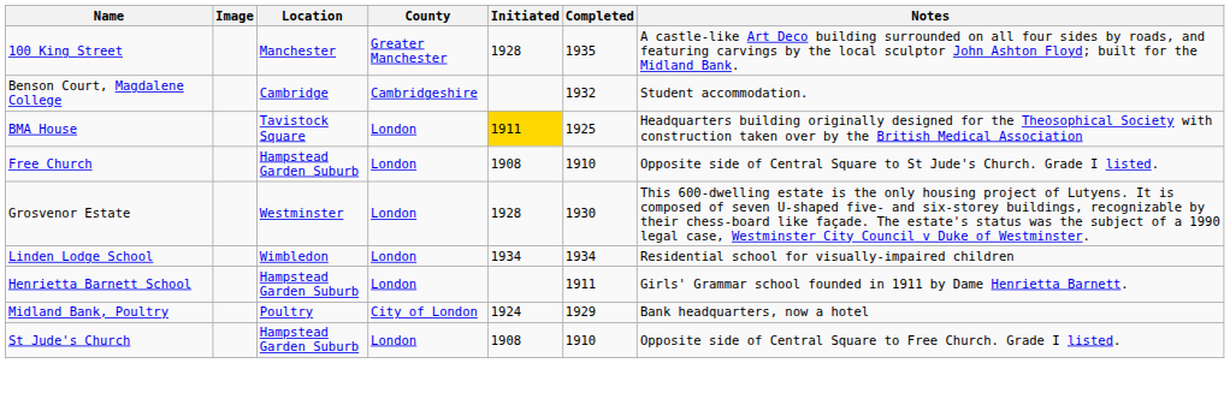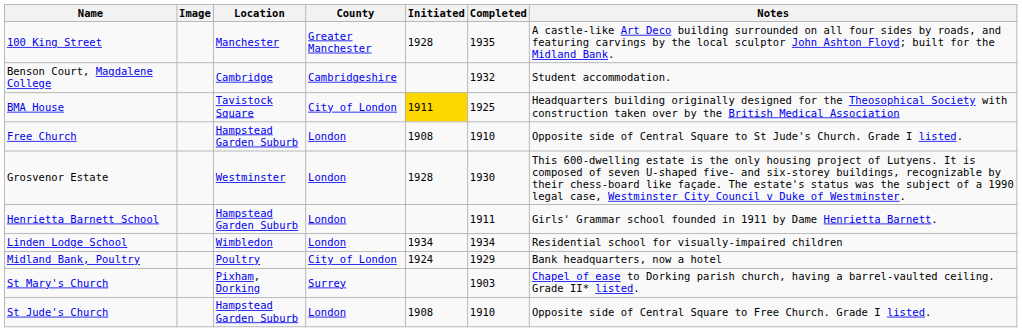BMA House | County: London -> City of London
rows swapped: Henrietta Barnett School <-> Linden Lodge School
+ row: St Mary's Church | Pixham, Dorking | Surrey | 1903 | Chapel of ease to Dorking parish church, having a barrel-vaulted ceiling. Grade II* listed.
